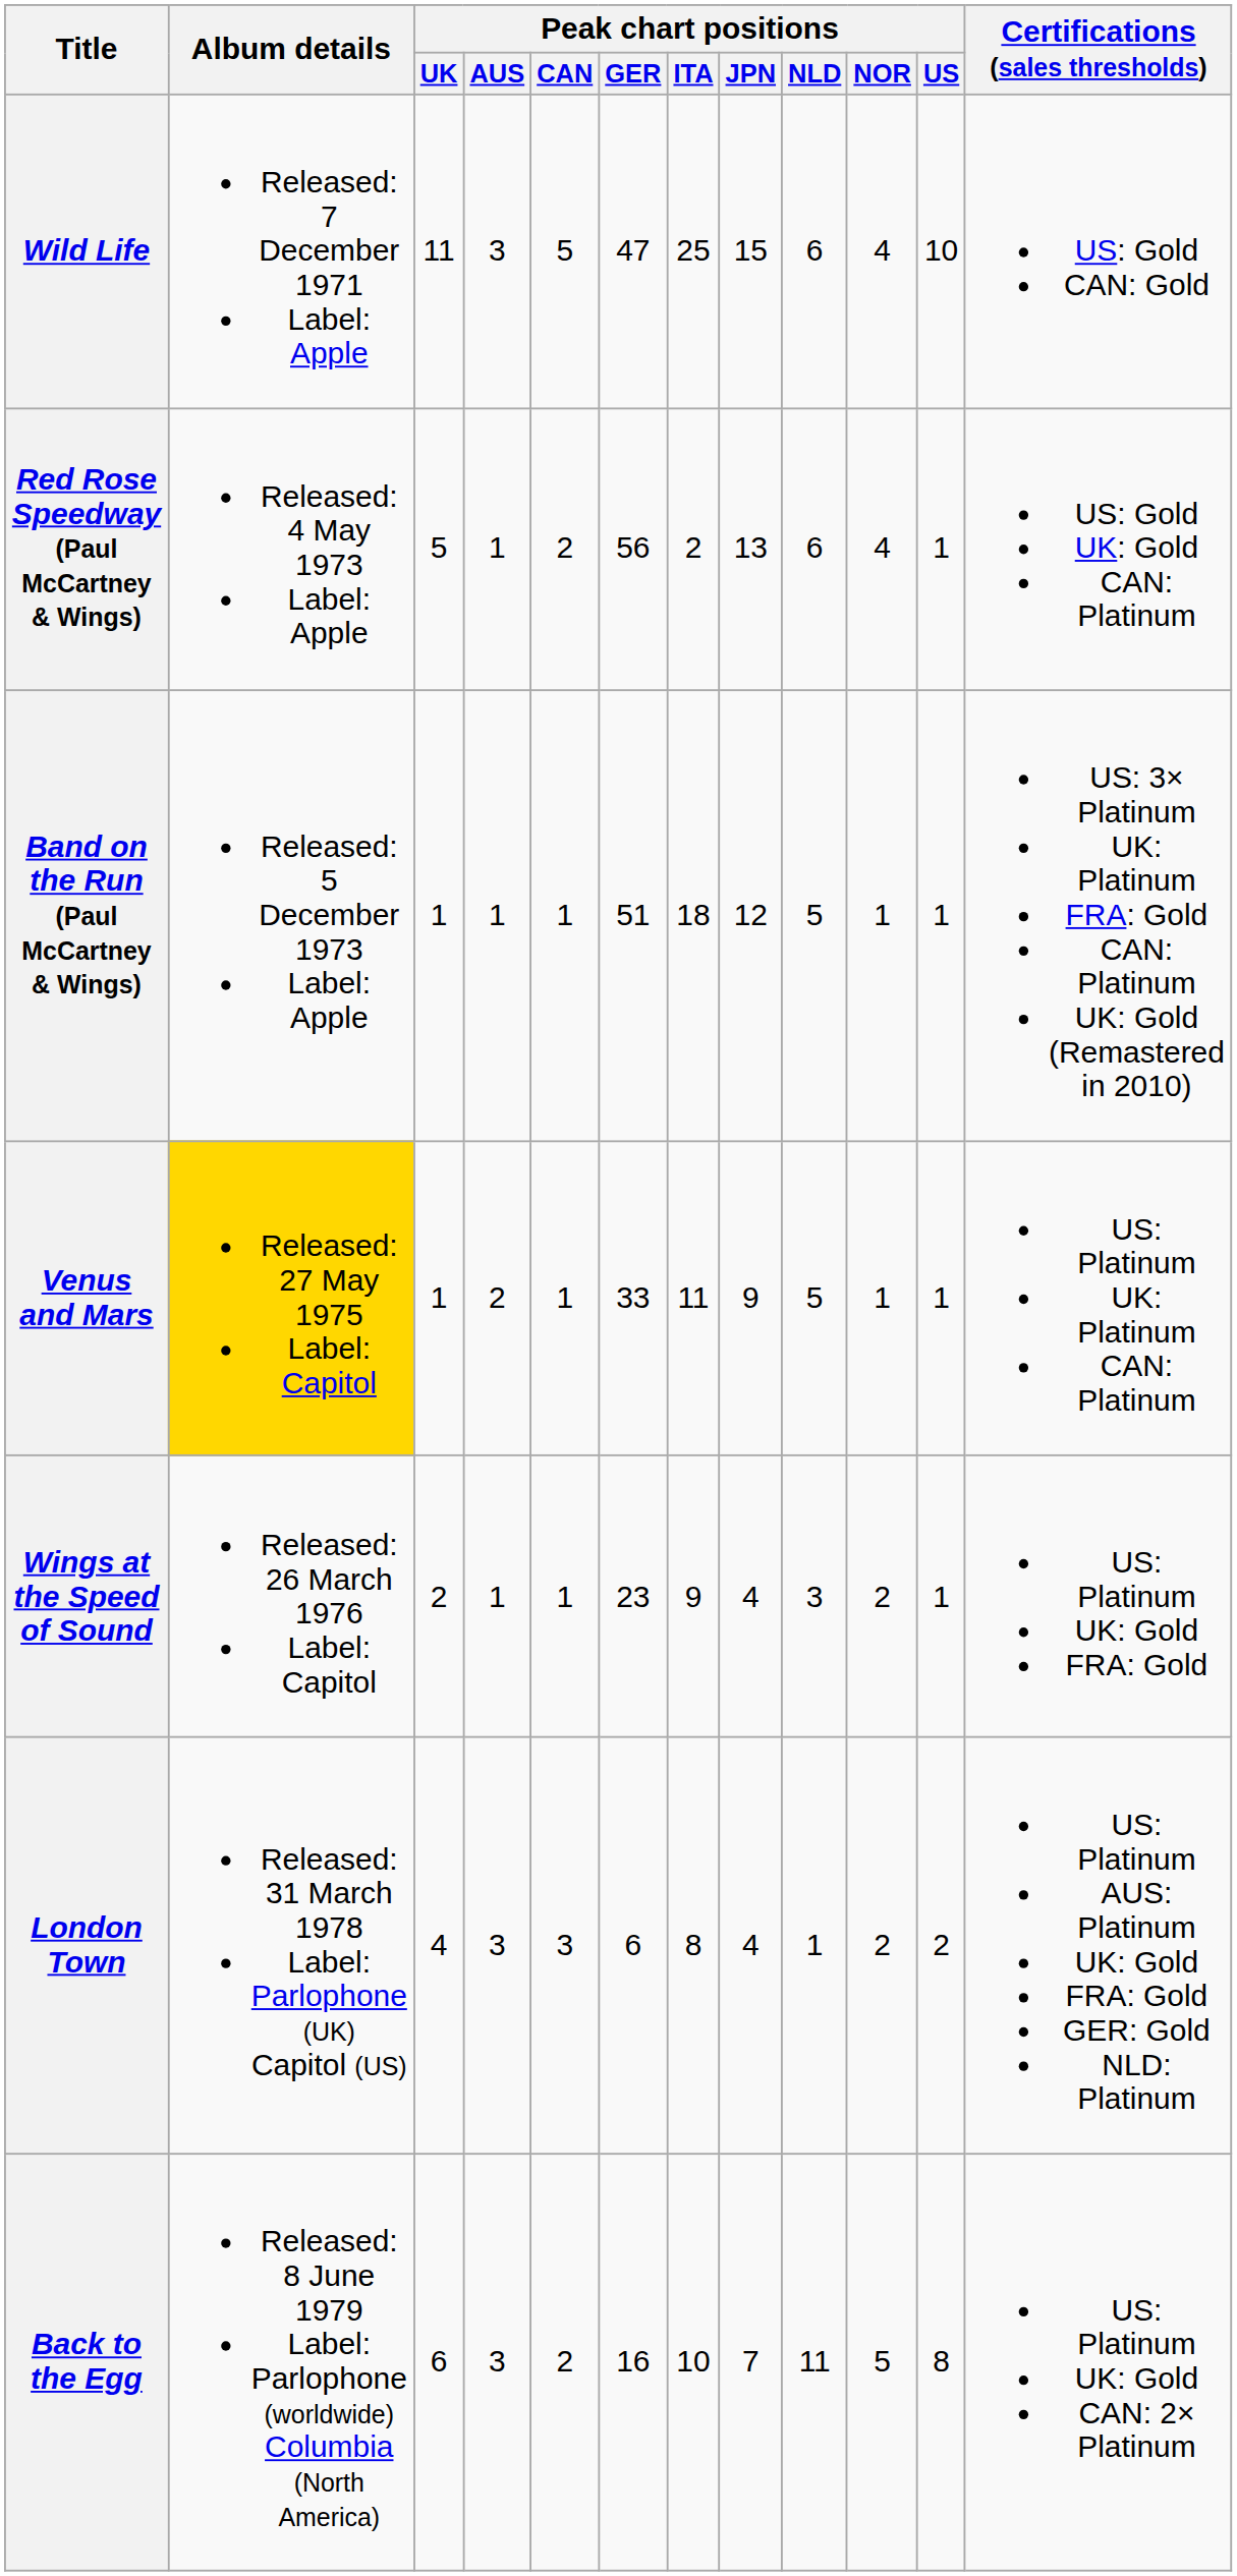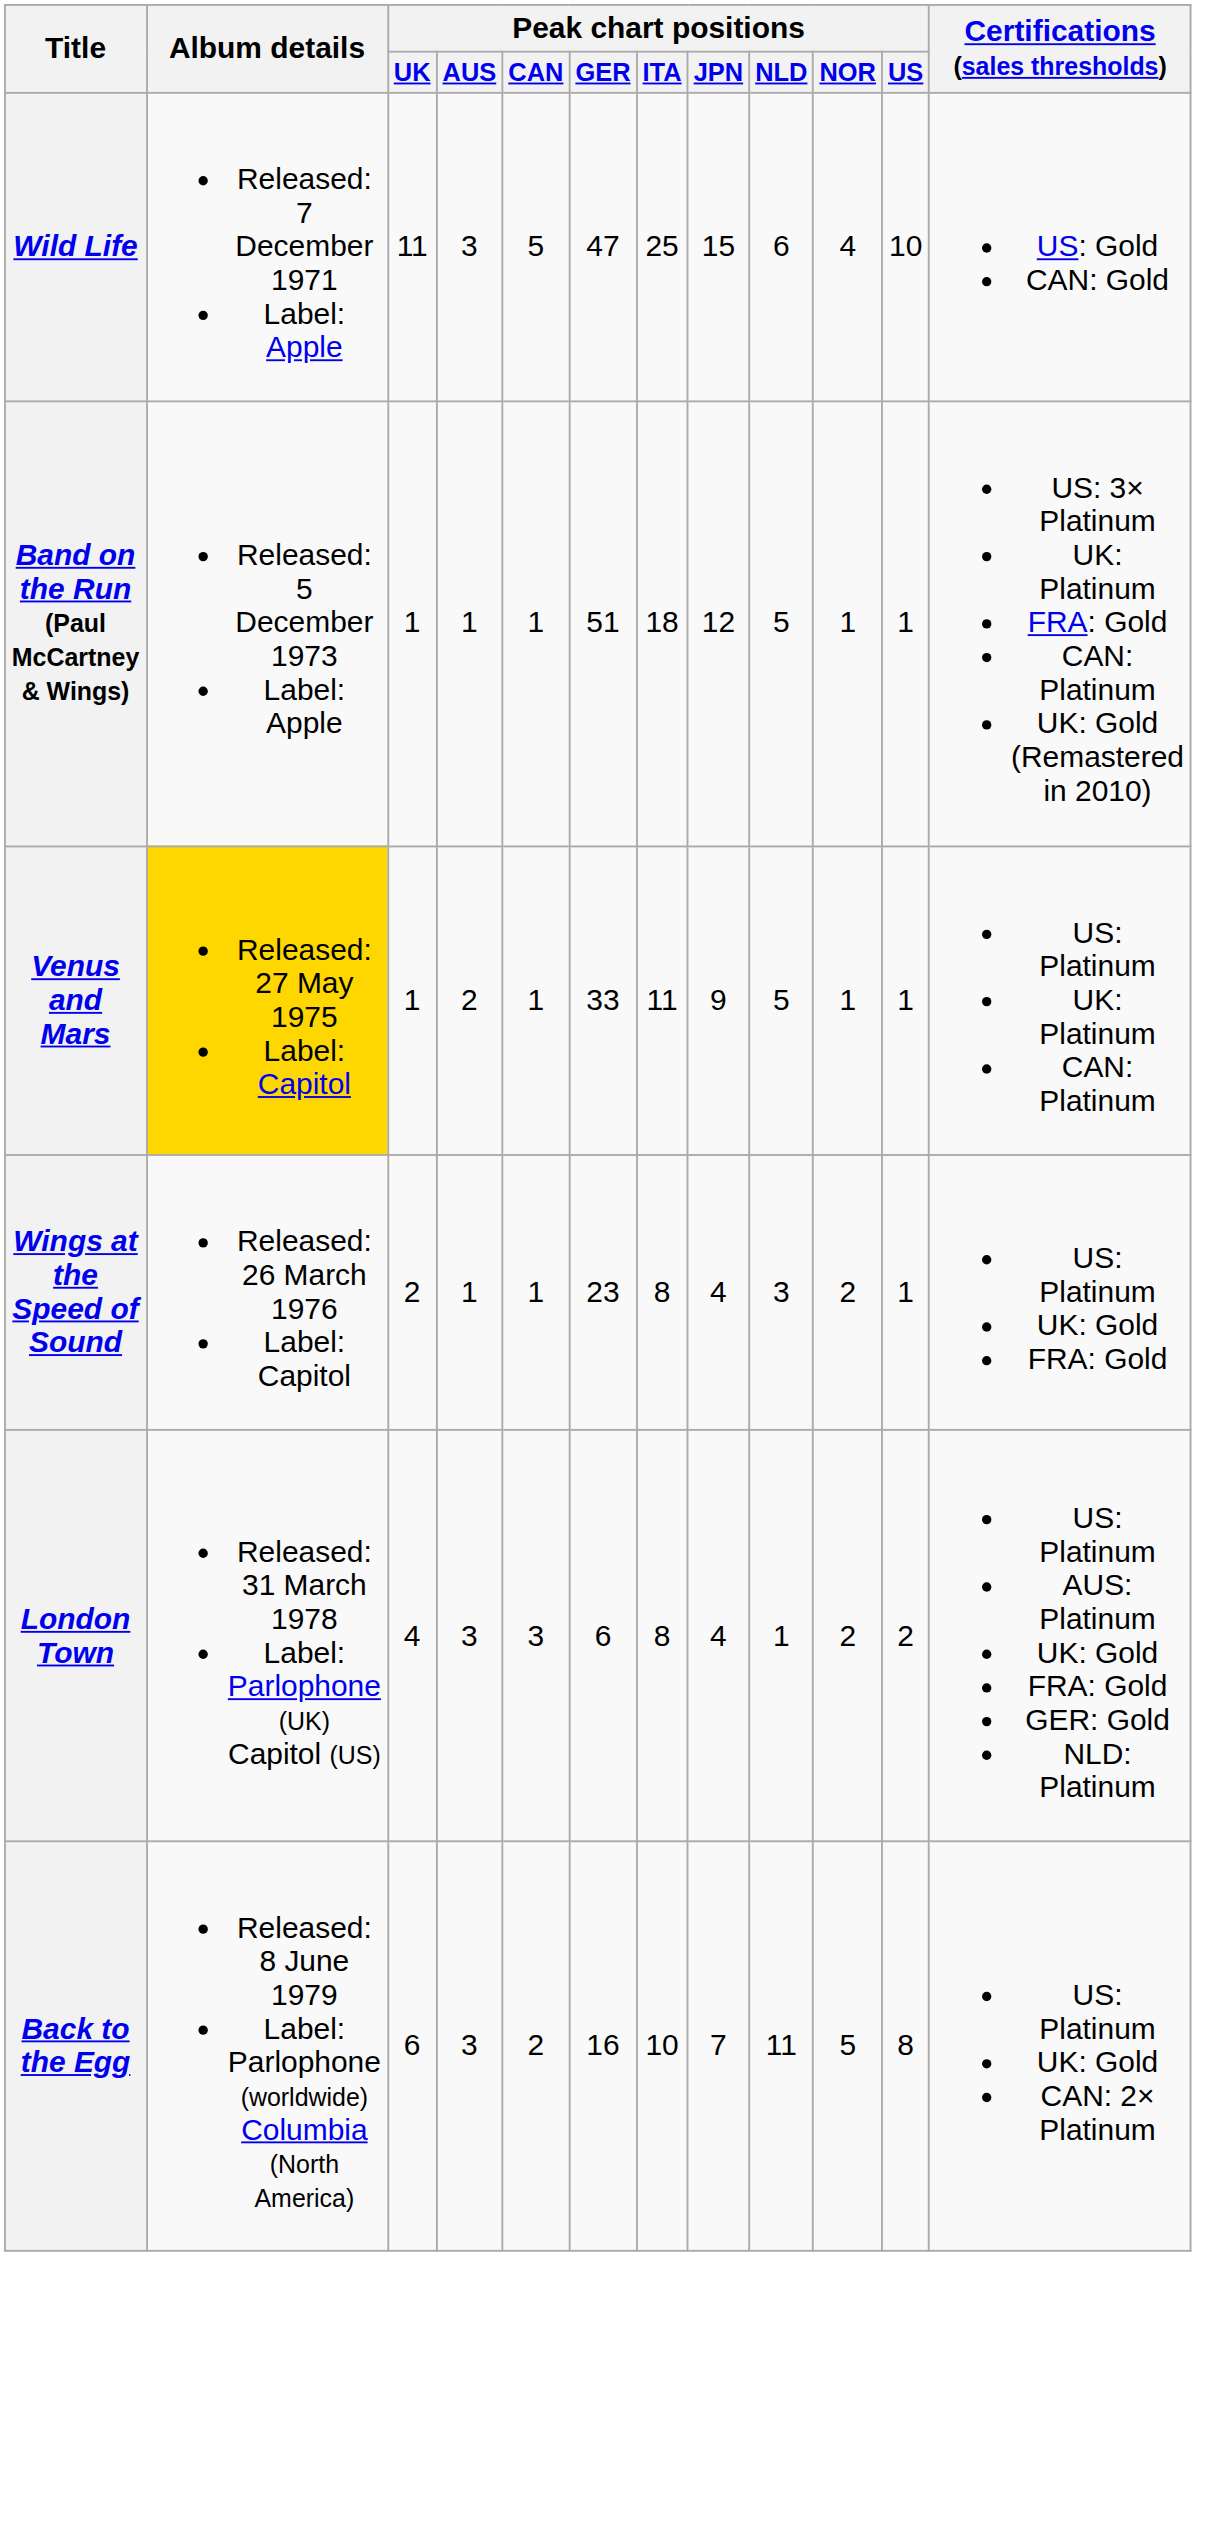- row: Red Rose Speedway (Paul McCartney & Wings) | Released: 4 May 1973 Label: Apple | 5 | 1 | 2 | 56 | 2 | 13 | 6 | 4 | 1 | US: Gold UK: Gold CAN: Platinum
Wings at the Speed of Sound | Peak chart positions / ITA: 9 -> 8
